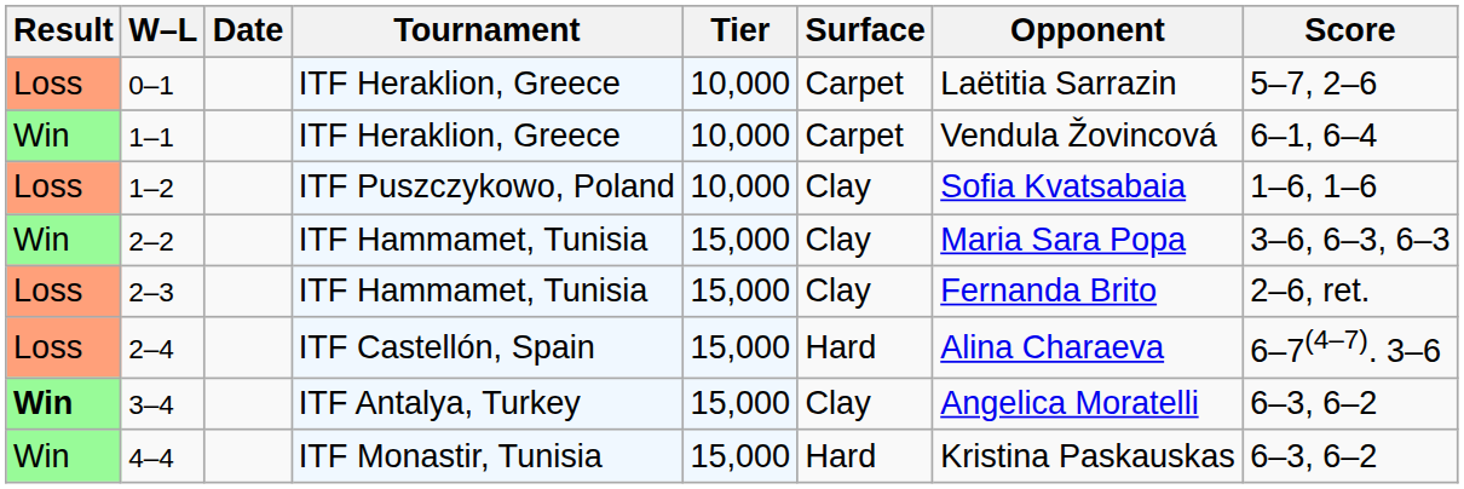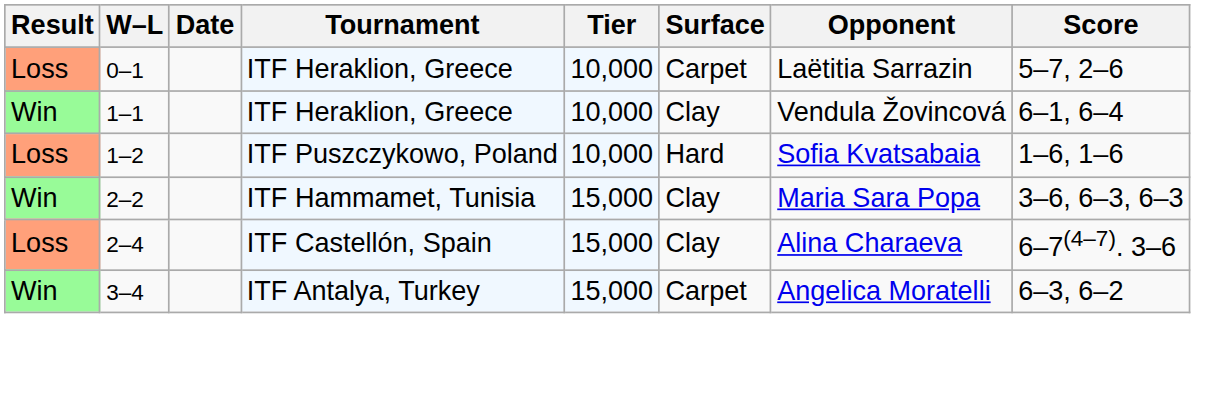1–1 | Surface: Carpet -> Clay
1–2 | Surface: Clay -> Hard
- row: Loss | 2–3 | ITF Hammamet, Tunisia | 15,000 | Clay | Fernanda Brito | 2–6, ret.
2–4 | Surface: Hard -> Clay
3–4 | Result: bold -> normal
3–4 | Surface: Clay -> Carpet
- row: Win | 4–4 | ITF Monastir, Tunisia | 15,000 | Hard | Kristina Paskauskas | 6–3, 6–2
